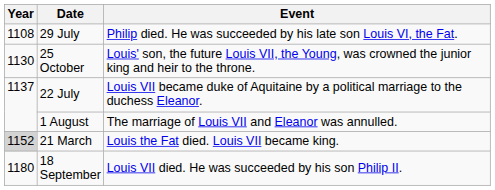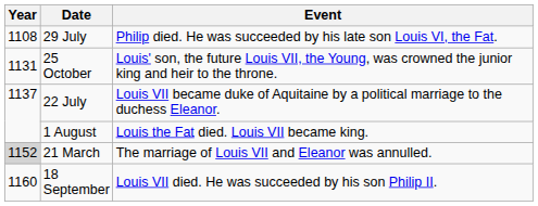25 October | Year: 1130 -> 1131
1 August | Event: The marriage of Louis VII and Eleanor was annulled. -> Louis the Fat died. Louis VII became king.
21 March | Event: Louis the Fat died. Louis VII became king. -> The marriage of Louis VII and Eleanor was annulled.
18 September | Year: 1180 -> 1160
